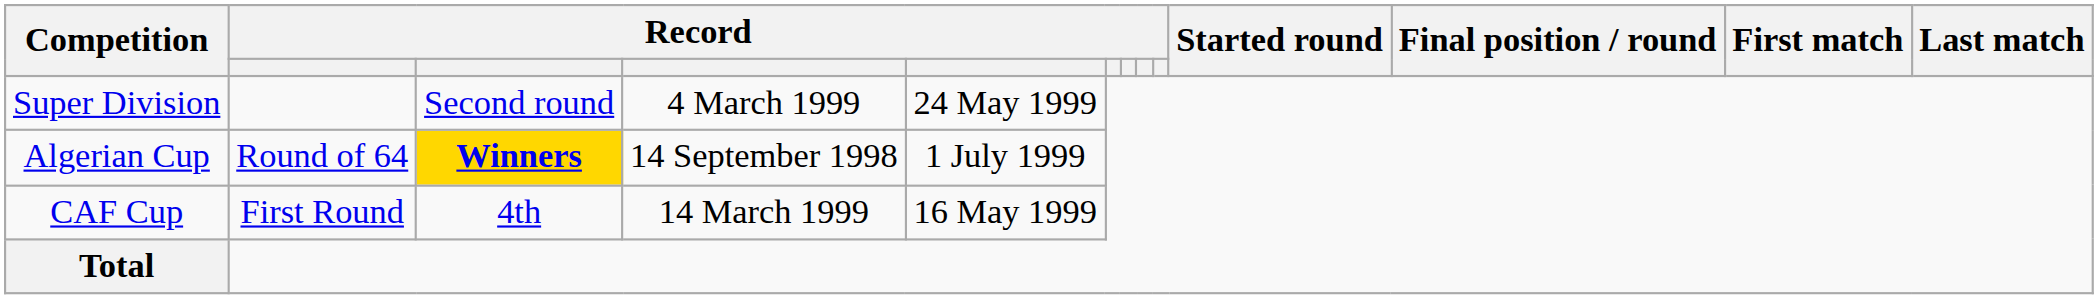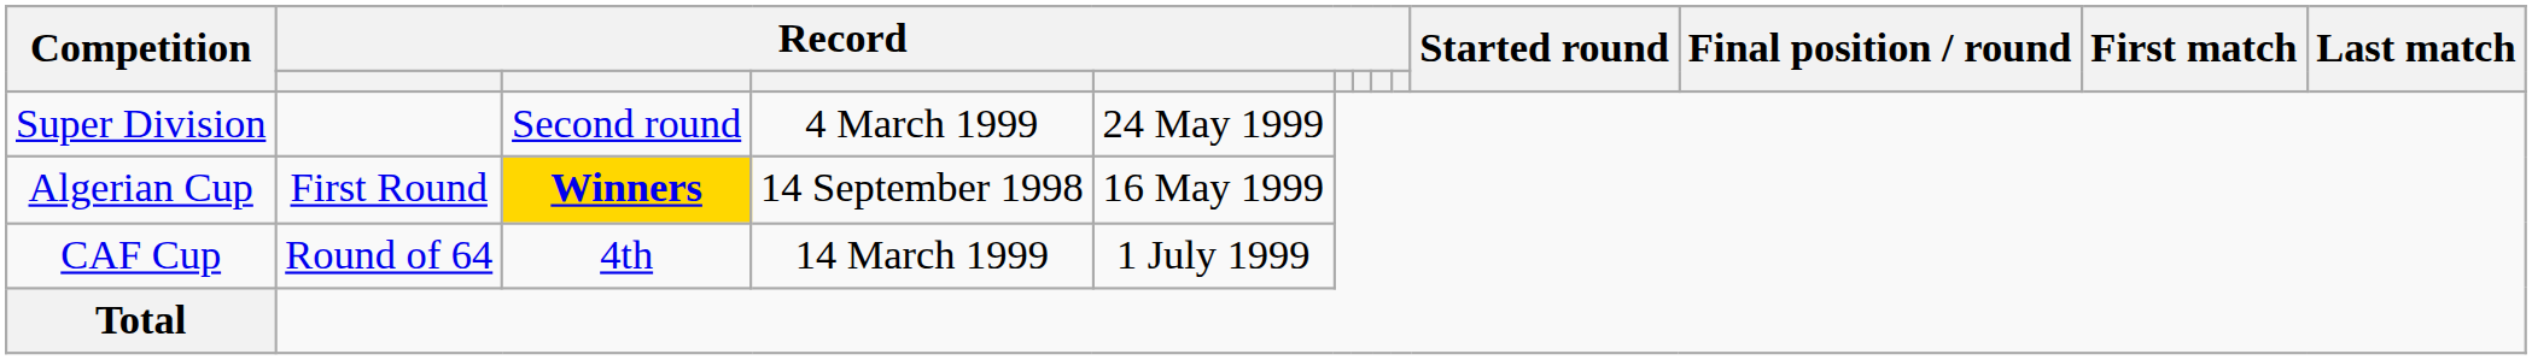Algerian Cup | column 2: Round of 64 -> First Round
Algerian Cup | column 5: 1 July 1999 -> 16 May 1999
CAF Cup | column 2: First Round -> Round of 64
CAF Cup | column 5: 16 May 1999 -> 1 July 1999
